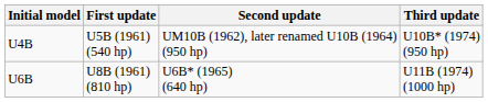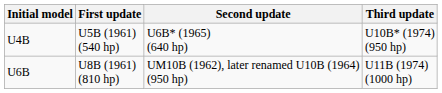U4B | Second update: UM10B (1962), later renamed U10B (1964) (950 hp) -> U6B* (1965) (640 hp)
U6B | Second update: U6B* (1965) (640 hp) -> UM10B (1962), later renamed U10B (1964) (950 hp)
